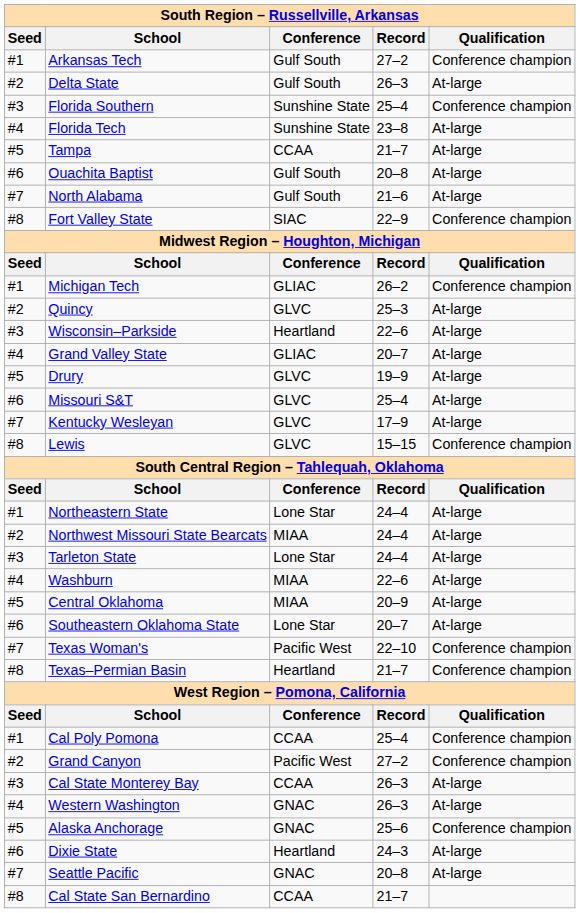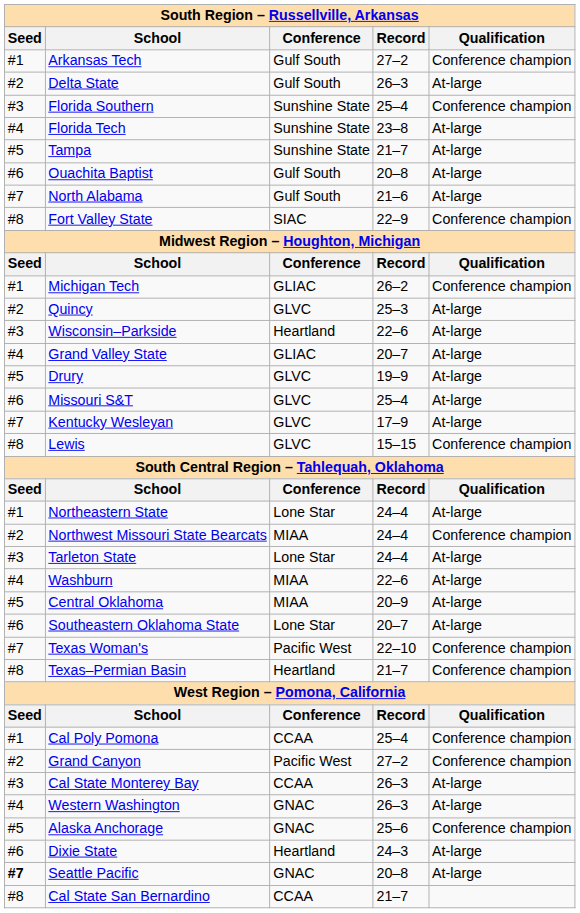Tampa | Conference: CCAA -> Sunshine State
Northwest Missouri State Bearcats | Qualification: At-large -> Conference champion
Seattle Pacific | Seed: normal -> bold
